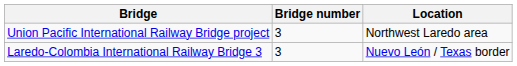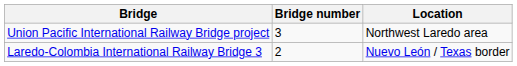Laredo-Colombia International Railway Bridge 3 | Bridge number: 3 -> 2
